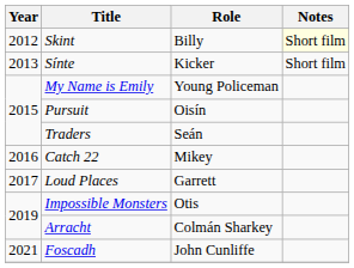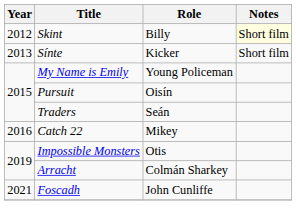- row: 2017 | Loud Places | Garrett
